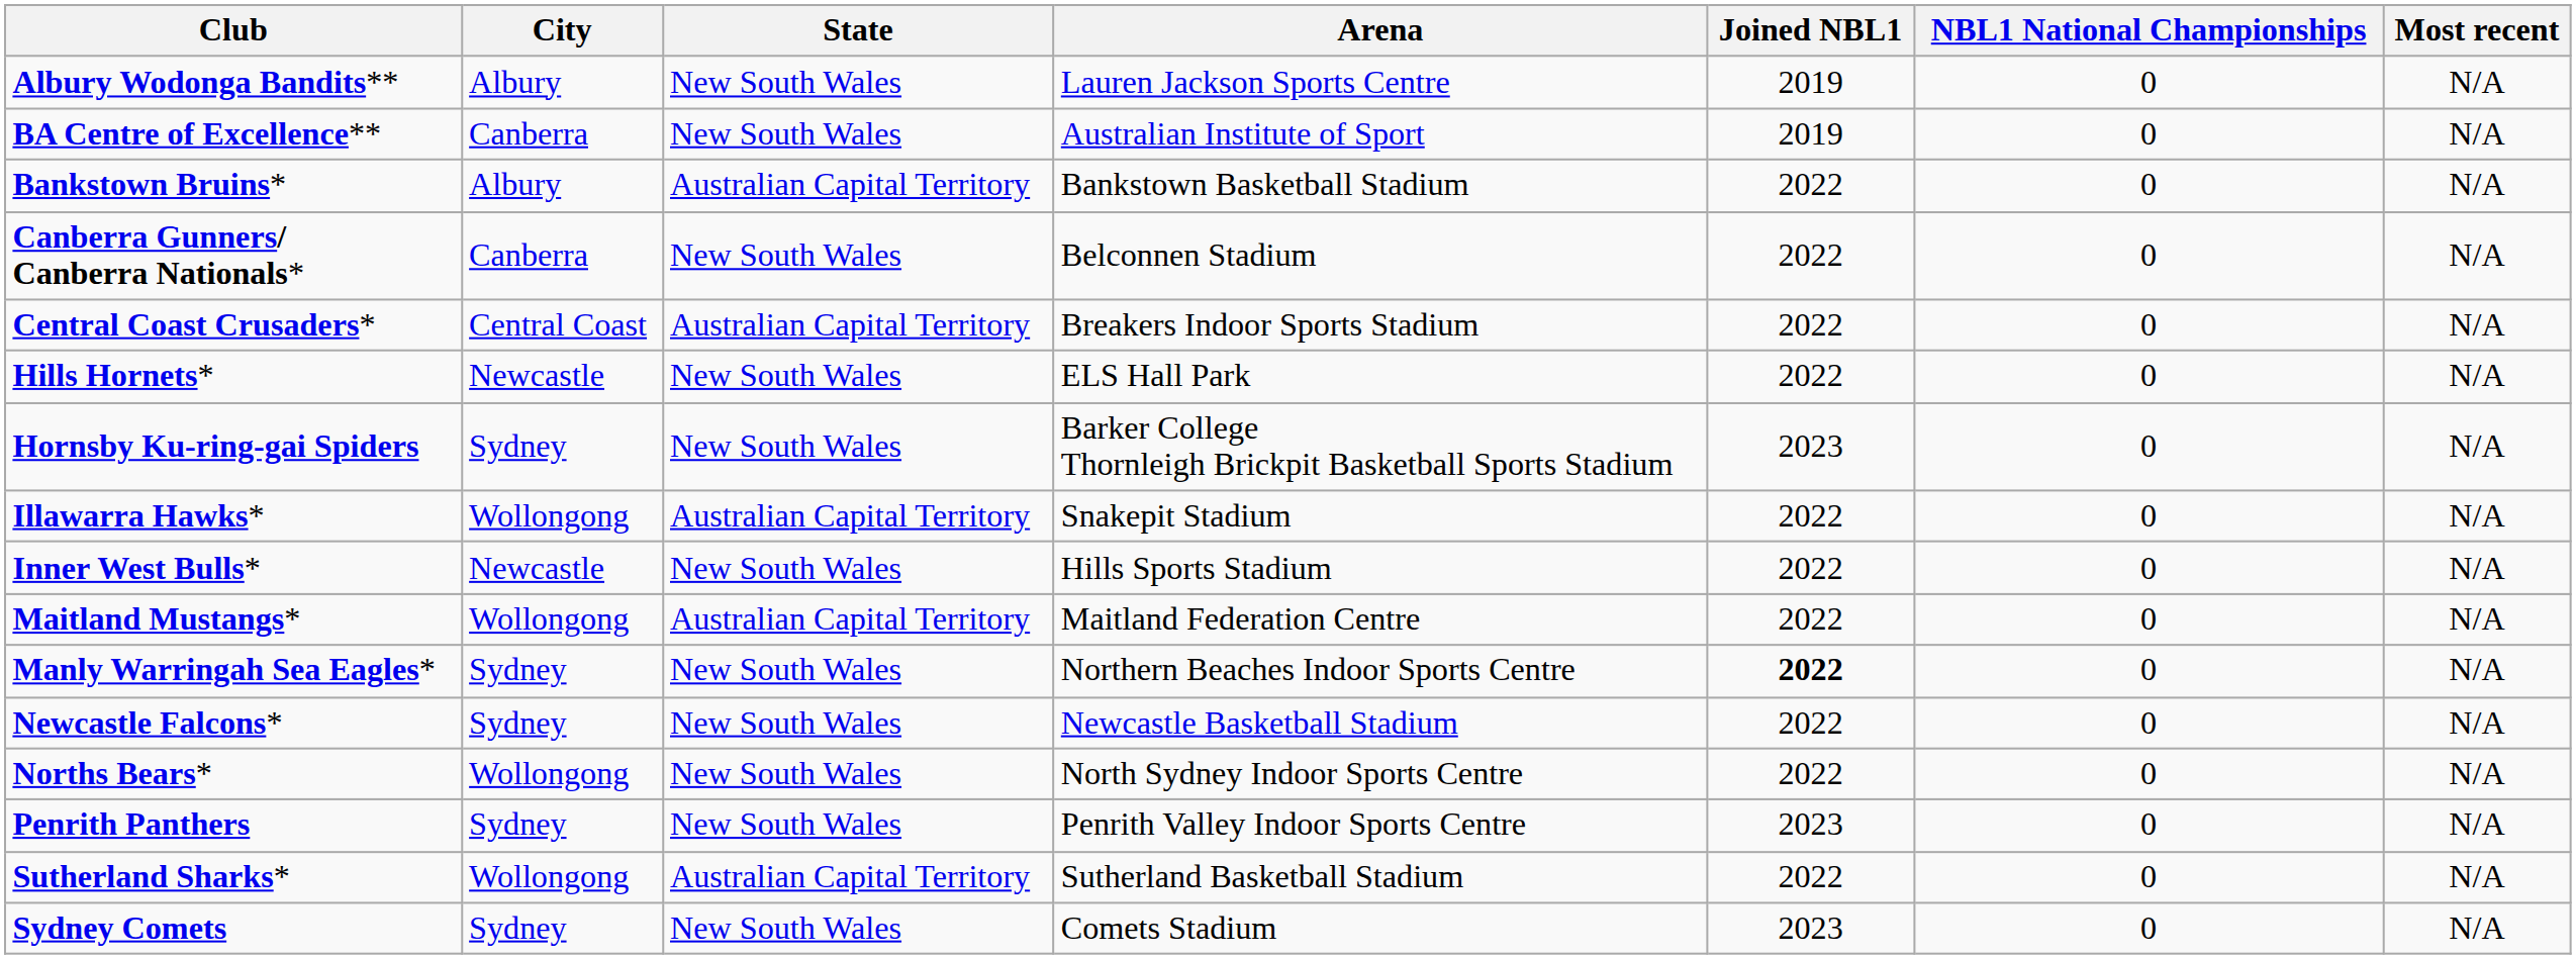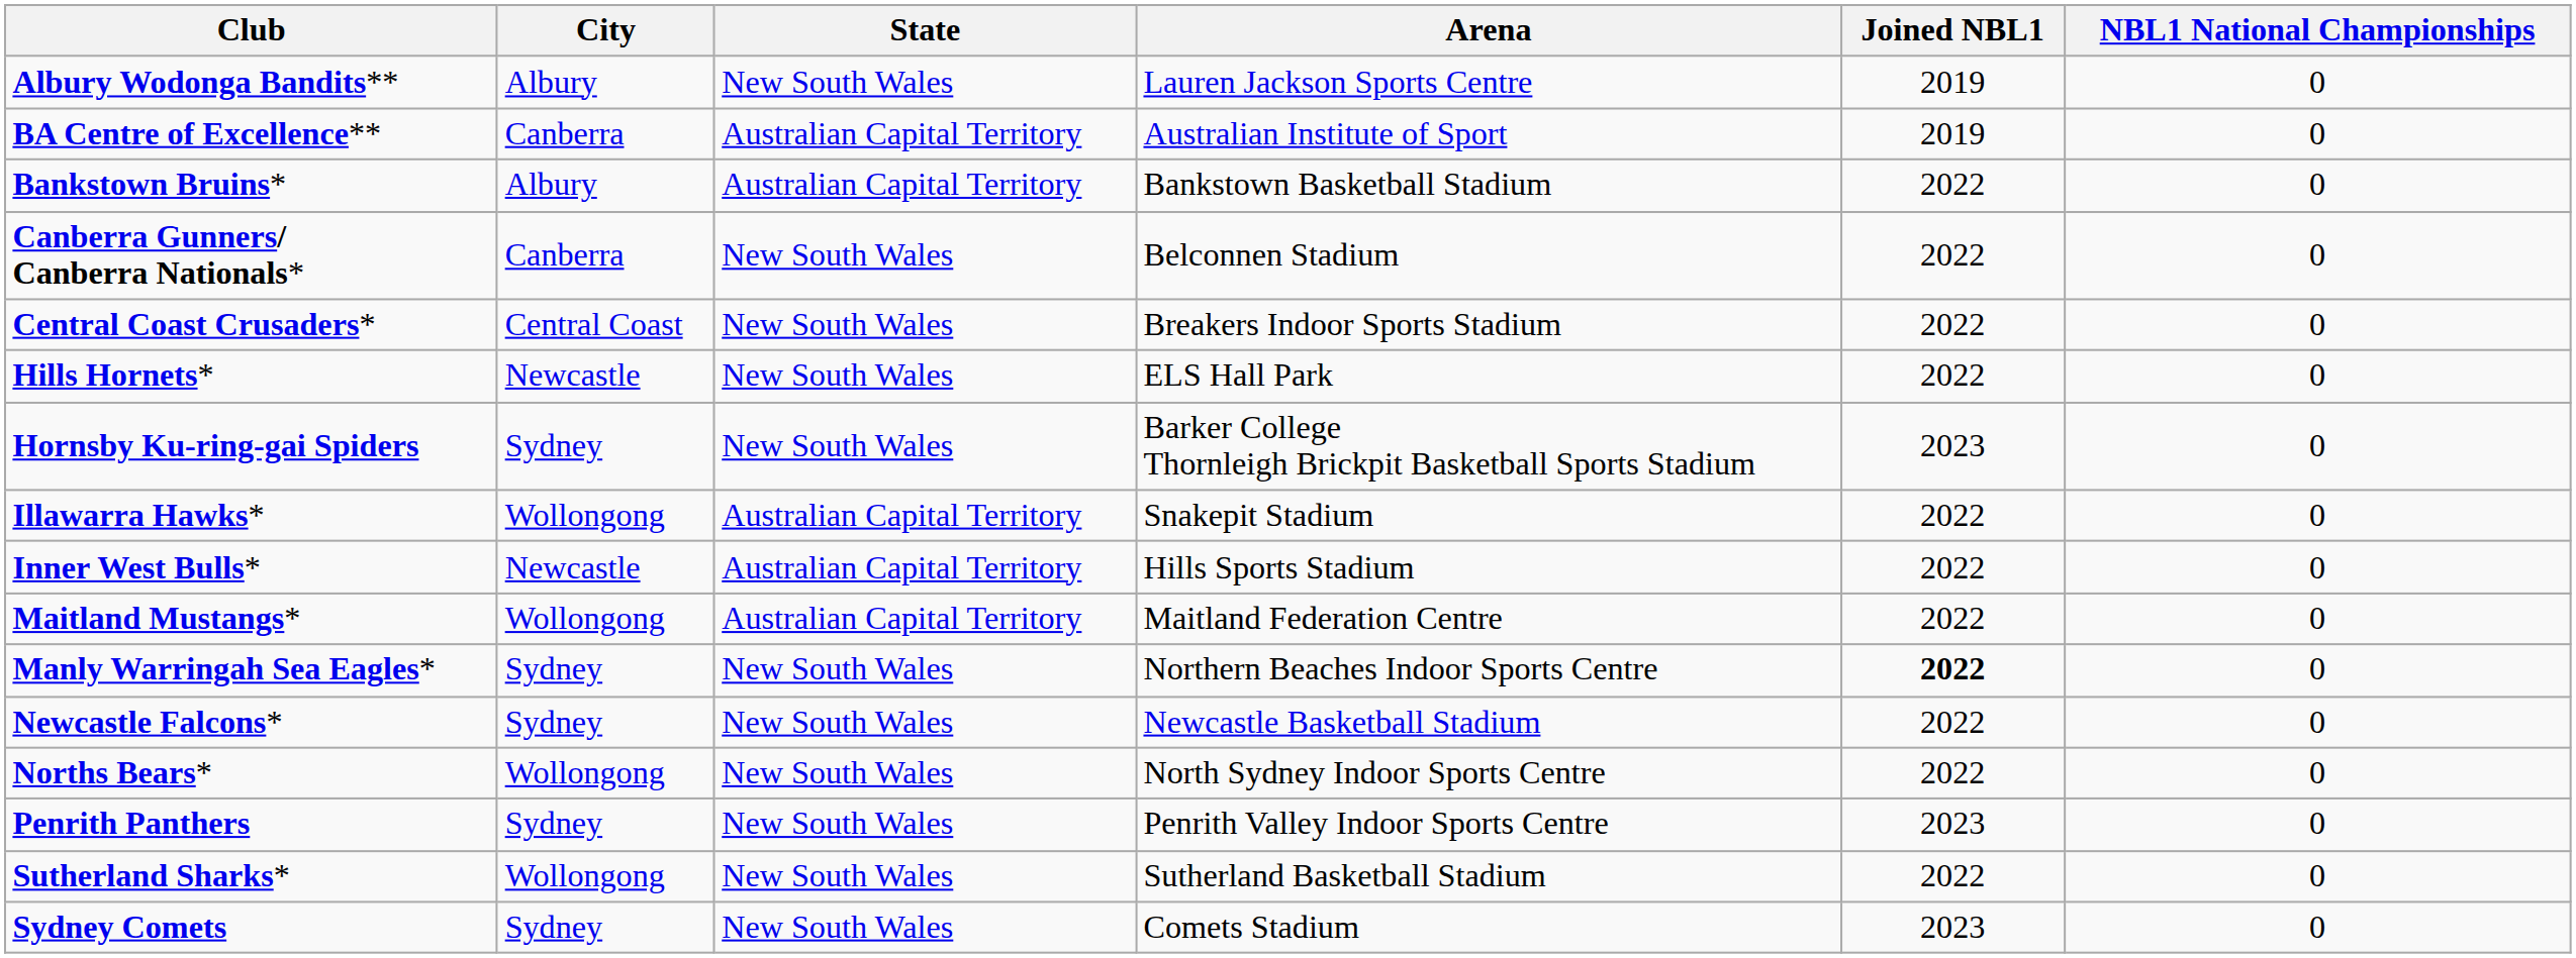- column: Most recent | N/A | N/A | N/A | N/A | N/A | N/A | N/A | N/A | N/A | N/A | N/A | N/A | N/A | N/A | N/A | N/A
BA Centre of Excellence** | State: New South Wales -> Australian Capital Territory
Central Coast Crusaders* | State: Australian Capital Territory -> New South Wales
Inner West Bulls* | State: New South Wales -> Australian Capital Territory
Sutherland Sharks* | State: Australian Capital Territory -> New South Wales
